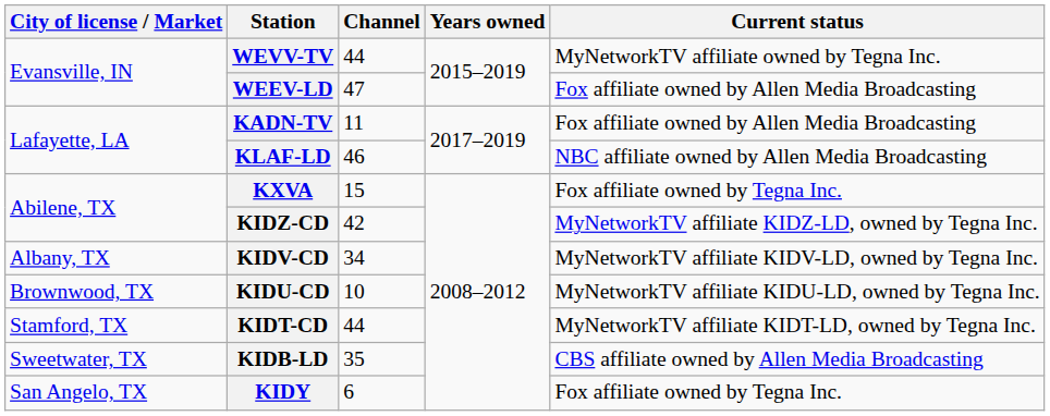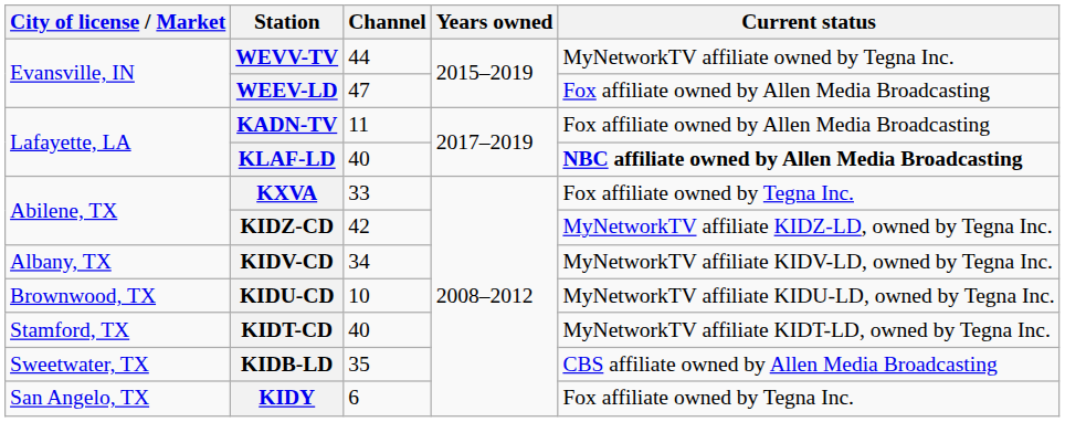KLAF-LD | Channel: 46 -> 40
KLAF-LD | Current status: normal -> bold
KXVA | Channel: 15 -> 33
KIDT-CD | Channel: 44 -> 40
